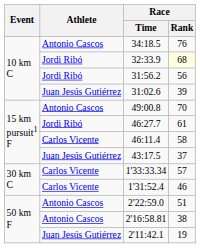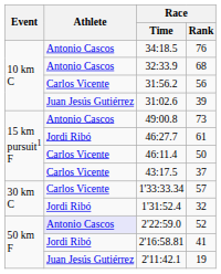32:33.9 | Athlete: Jordi Ribó -> Antonio Cascos
32:33.9 | Race / Rank: lightyellow background -> no background
31:56.2 | Athlete: Jordi Ribó -> Carlos Vicente
49:00.8 | Race / Rank: 70 -> 73
46:11.4 | Race / Rank: 58 -> 50
43:17.5 | Athlete: Juan Jesús Gutiérrez -> Carlos Vicente
1'31:52.4 | Athlete: Carlos Vicente -> Jordi Ribó
1'31:52.4 | Race / Rank: 46 -> 32
2'22:59.0 | Athlete: no background -> lavender background
2'22:59.0 | Race / Rank: 51 -> 52
2'16:58.81 | Athlete: Antonio Cascos -> Jordi Ribó
2'16:58.81 | Race / Rank: 38 -> 41
